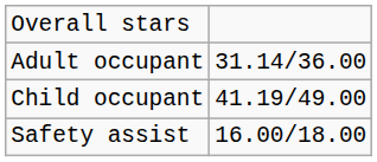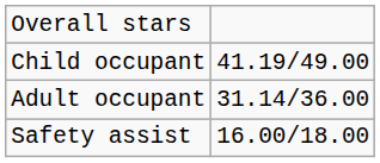rows swapped: Adult occupant <-> Child occupant
